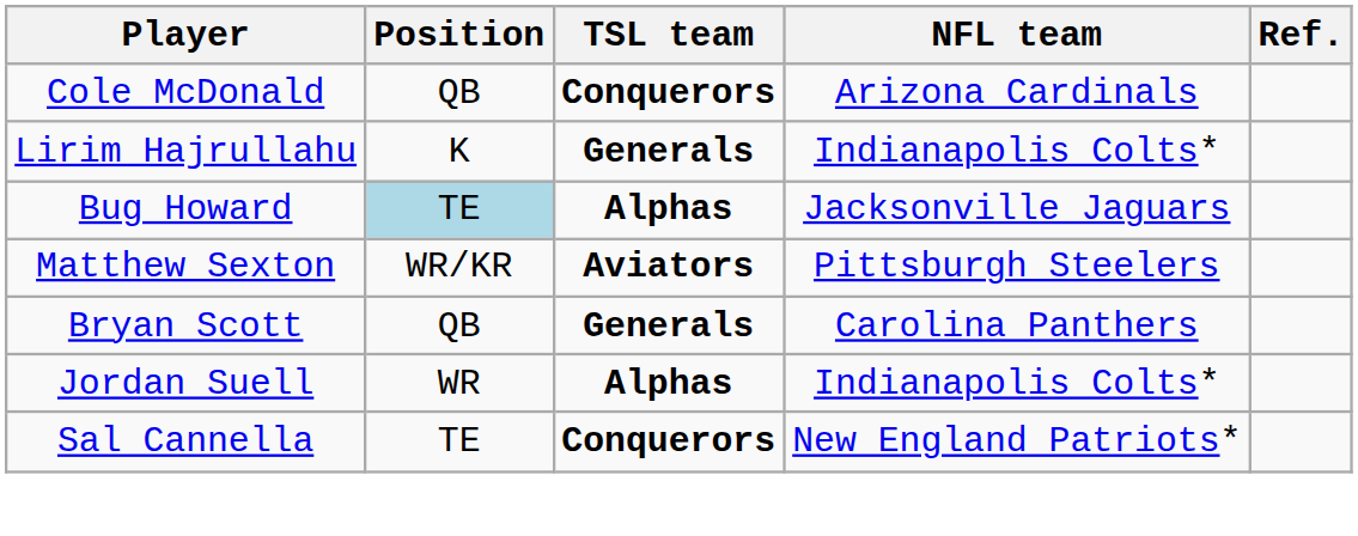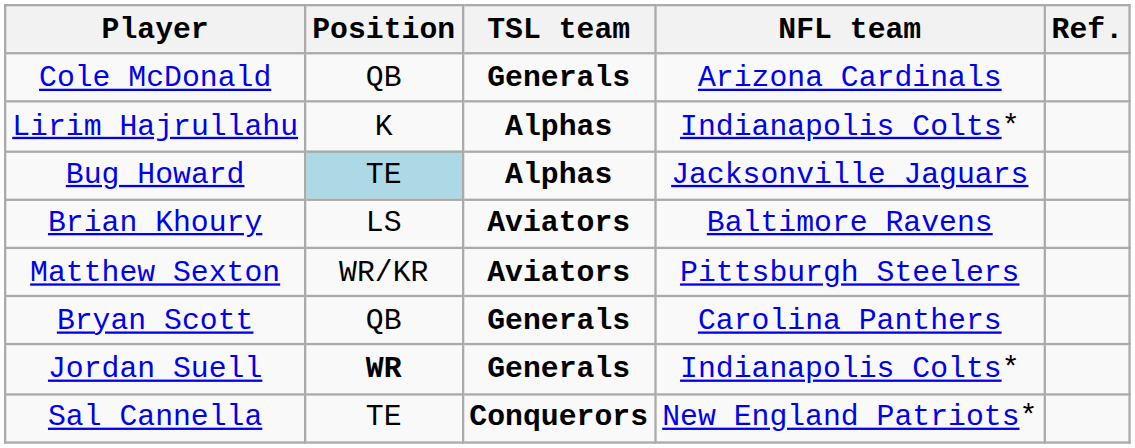Cole McDonald | TSL team: Conquerors -> Generals
Lirim Hajrullahu | TSL team: Generals -> Alphas
+ row: Brian Khoury | LS | Aviators | Baltimore Ravens
Jordan Suell | Position: normal -> bold
Jordan Suell | TSL team: Alphas -> Generals
